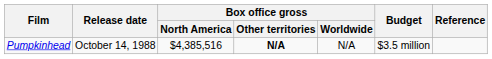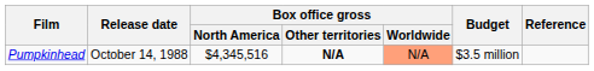Pumpkinhead | Box office gross / North America: $4,385,516 -> $4,345,516
Pumpkinhead | Box office gross / Worldwide: no background -> lightsalmon background
